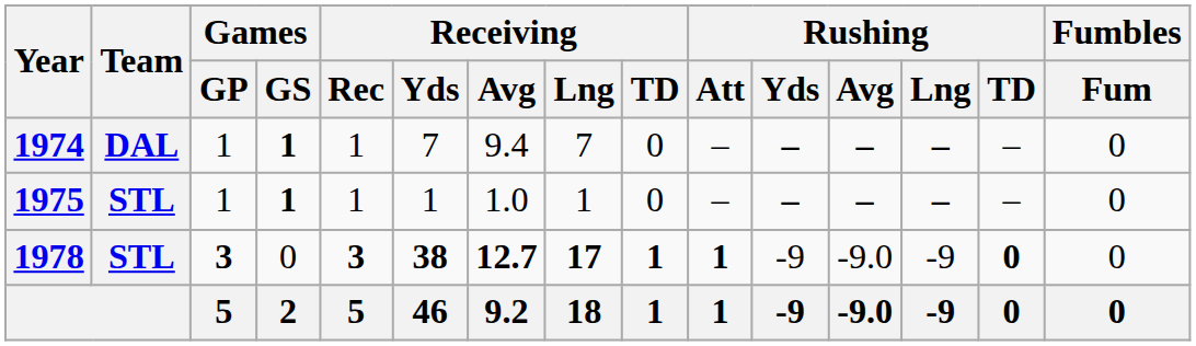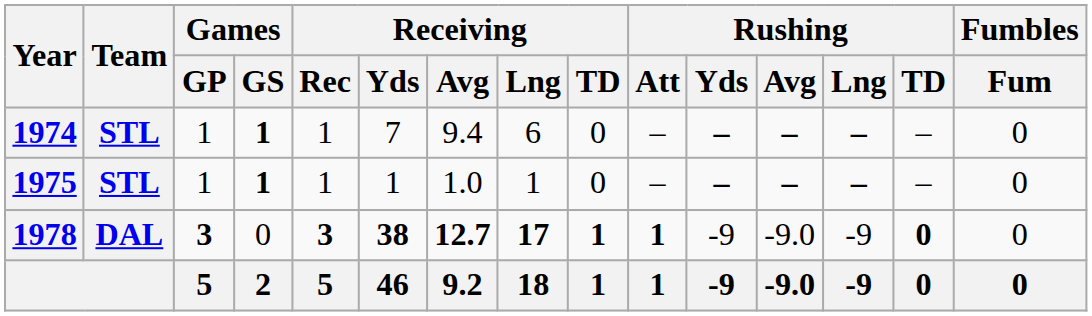1974 | Team: DAL -> STL
1974 | Receiving / Lng: 7 -> 6
1978 | Team: STL -> DAL
